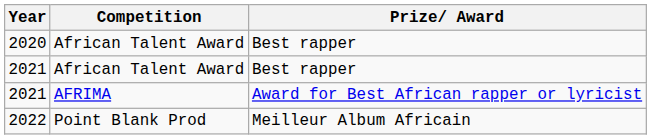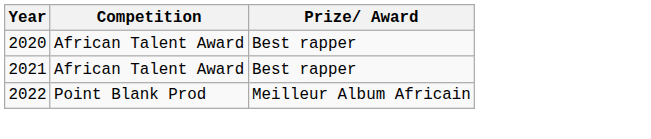- row: 2021 | AFRIMA | Award for Best African rapper or lyricist
